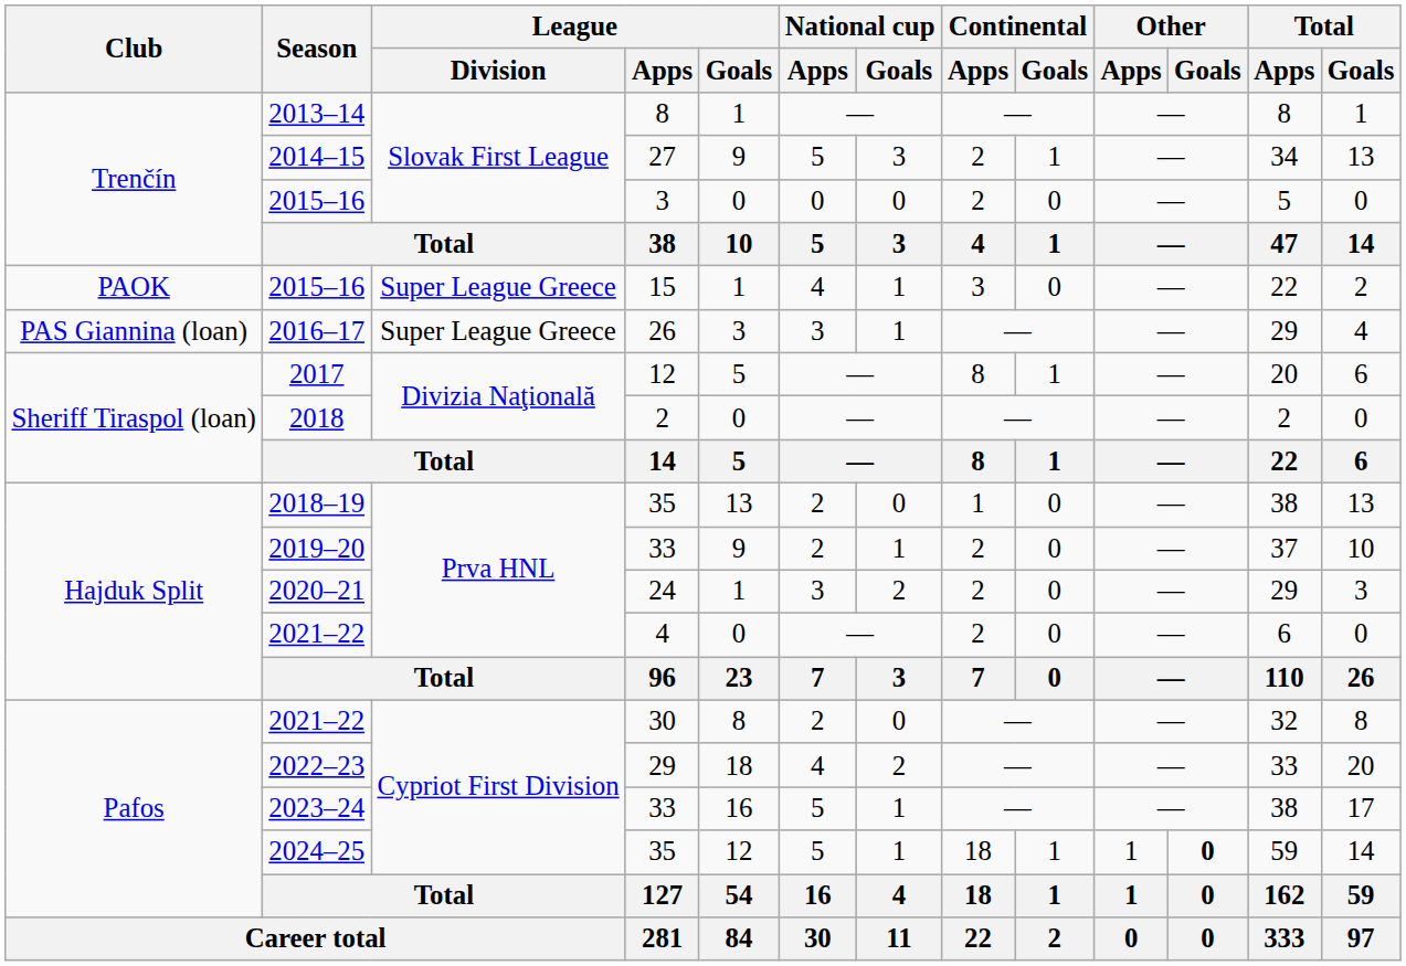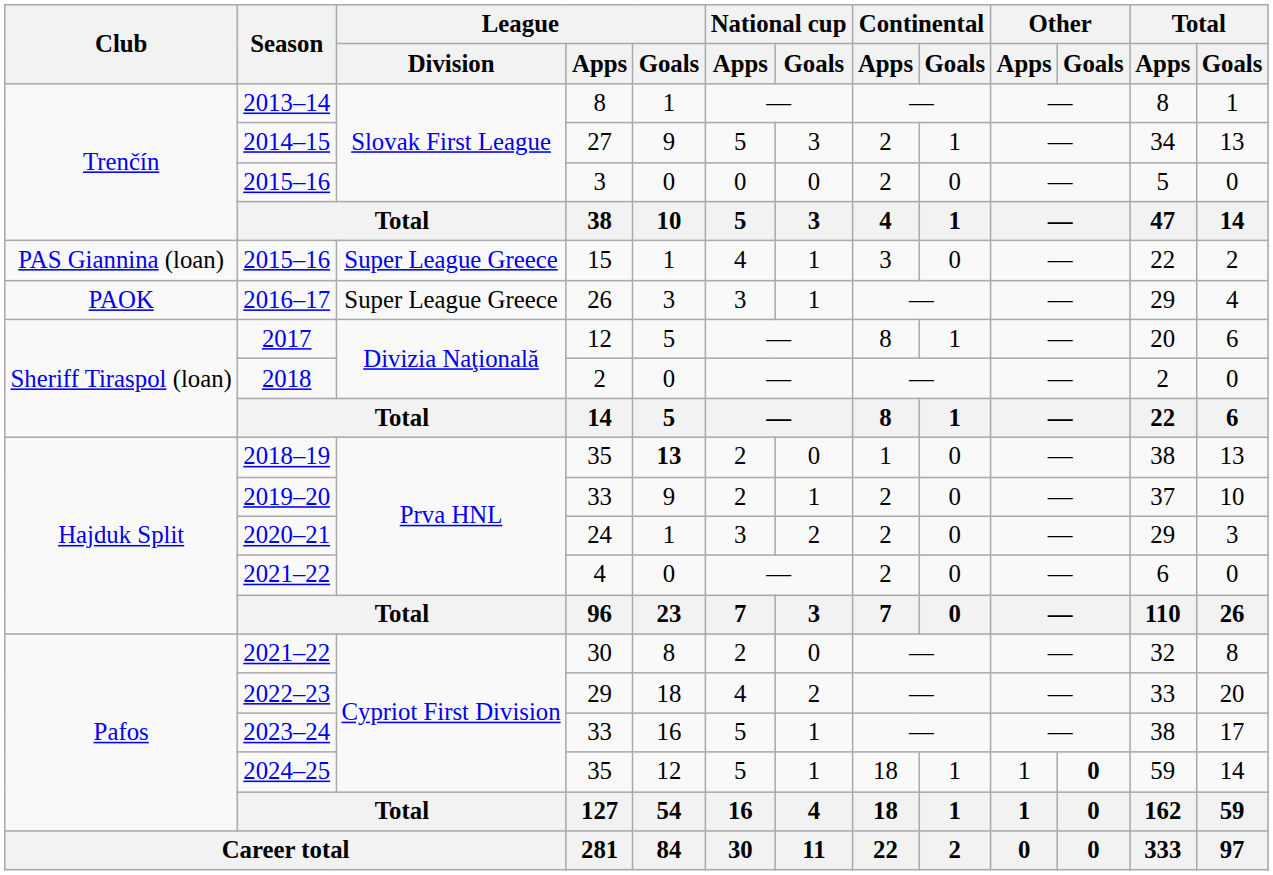2015–16 / 15 | Club: PAOK -> PAS Giannina (loan)
2016–17 | Club: PAS Giannina (loan) -> PAOK
2018–19 | League / Goals: normal -> bold
